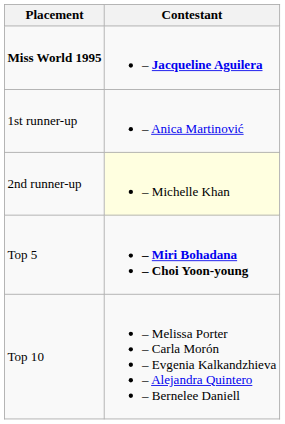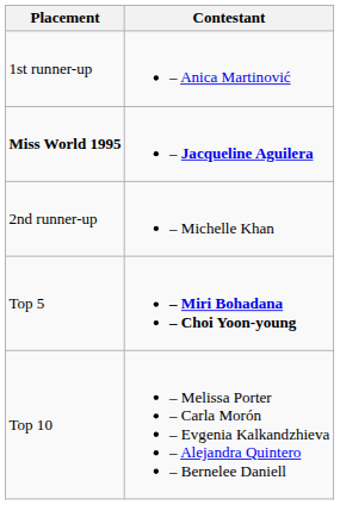rows swapped: Miss World 1995 <-> 1st runner-up
2nd runner-up | Contestant: lightyellow background -> no background
